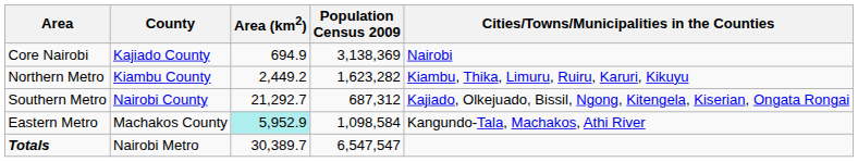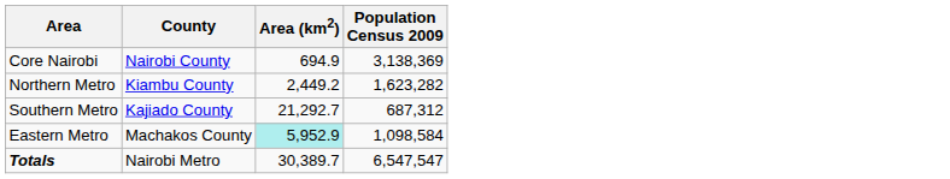- column: Cities/Towns/Municipalities in the Counties | Nairobi | Kiambu, Thika, Limuru, Ruiru, Karuri, Kikuyu | Kajiado, Olkejuado, Bissil, Ngong, Kitengela, Kiserian, Ongata Rongai | Kangundo-Tala, Machakos, Athi River
Core Nairobi | County: Kajiado County -> Nairobi County
Southern Metro | County: Nairobi County -> Kajiado County
